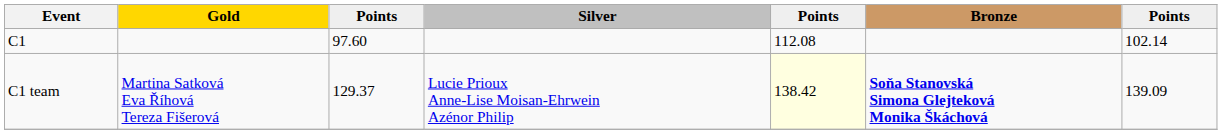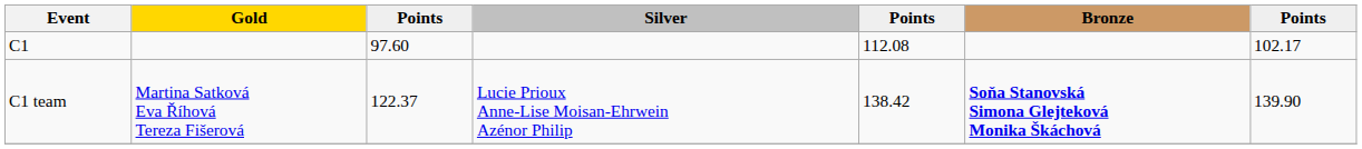C1 | column 7: 102.14 -> 102.17
C1 team | column 3: 129.37 -> 122.37
C1 team | column 5: lightyellow background -> no background
C1 team | column 7: 139.09 -> 139.90
